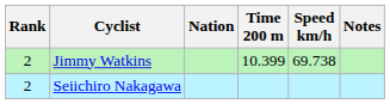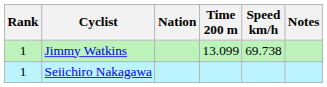Jimmy Watkins | Rank: 2 -> 1
Jimmy Watkins | Time 200 m: 10.399 -> 13.099
Seiichiro Nakagawa | Rank: 2 -> 1
